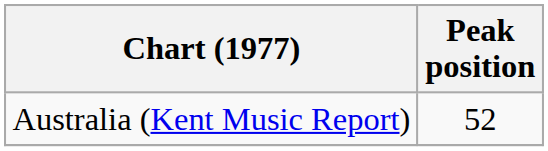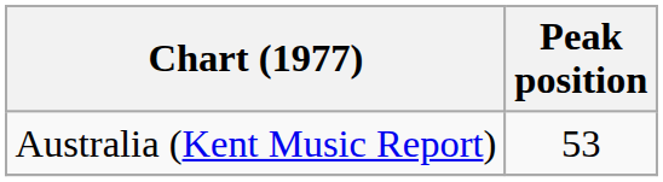Australia (Kent Music Report) | Peak position: 52 -> 53
